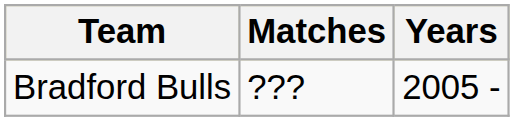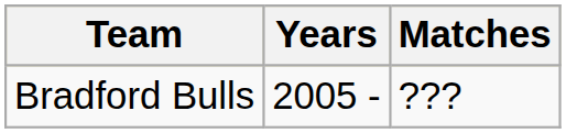columns swapped: Matches <-> Years
